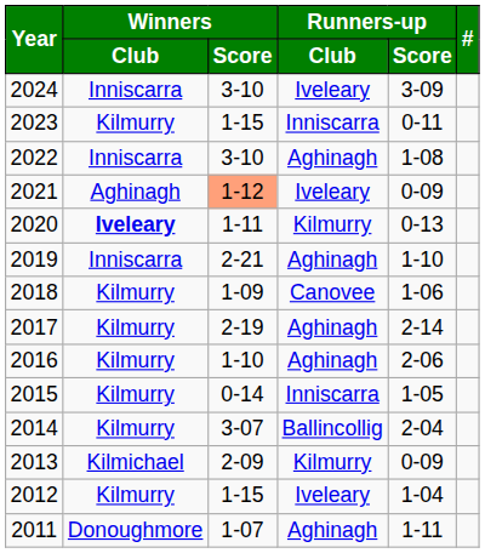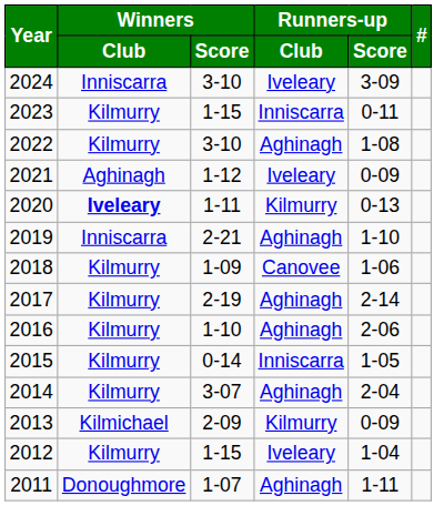2022 | Winners / Club: Inniscarra -> Kilmurry
2021 | Winners / Score: lightsalmon background -> no background
2014 | Runners-up / Club: Ballincollig -> Aghinagh
